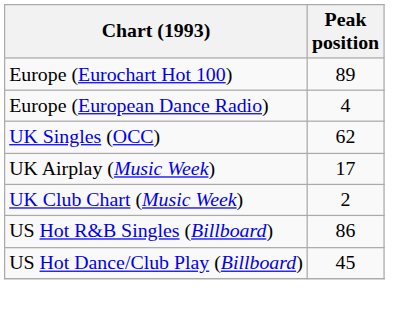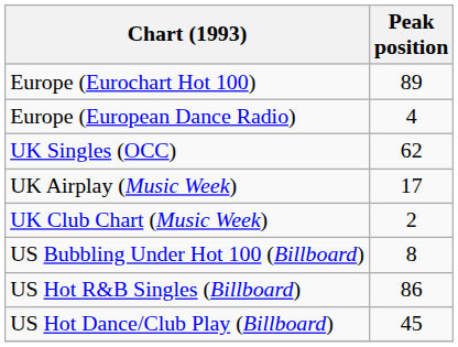+ row: US Bubbling Under Hot 100 (Billboard) | 8
